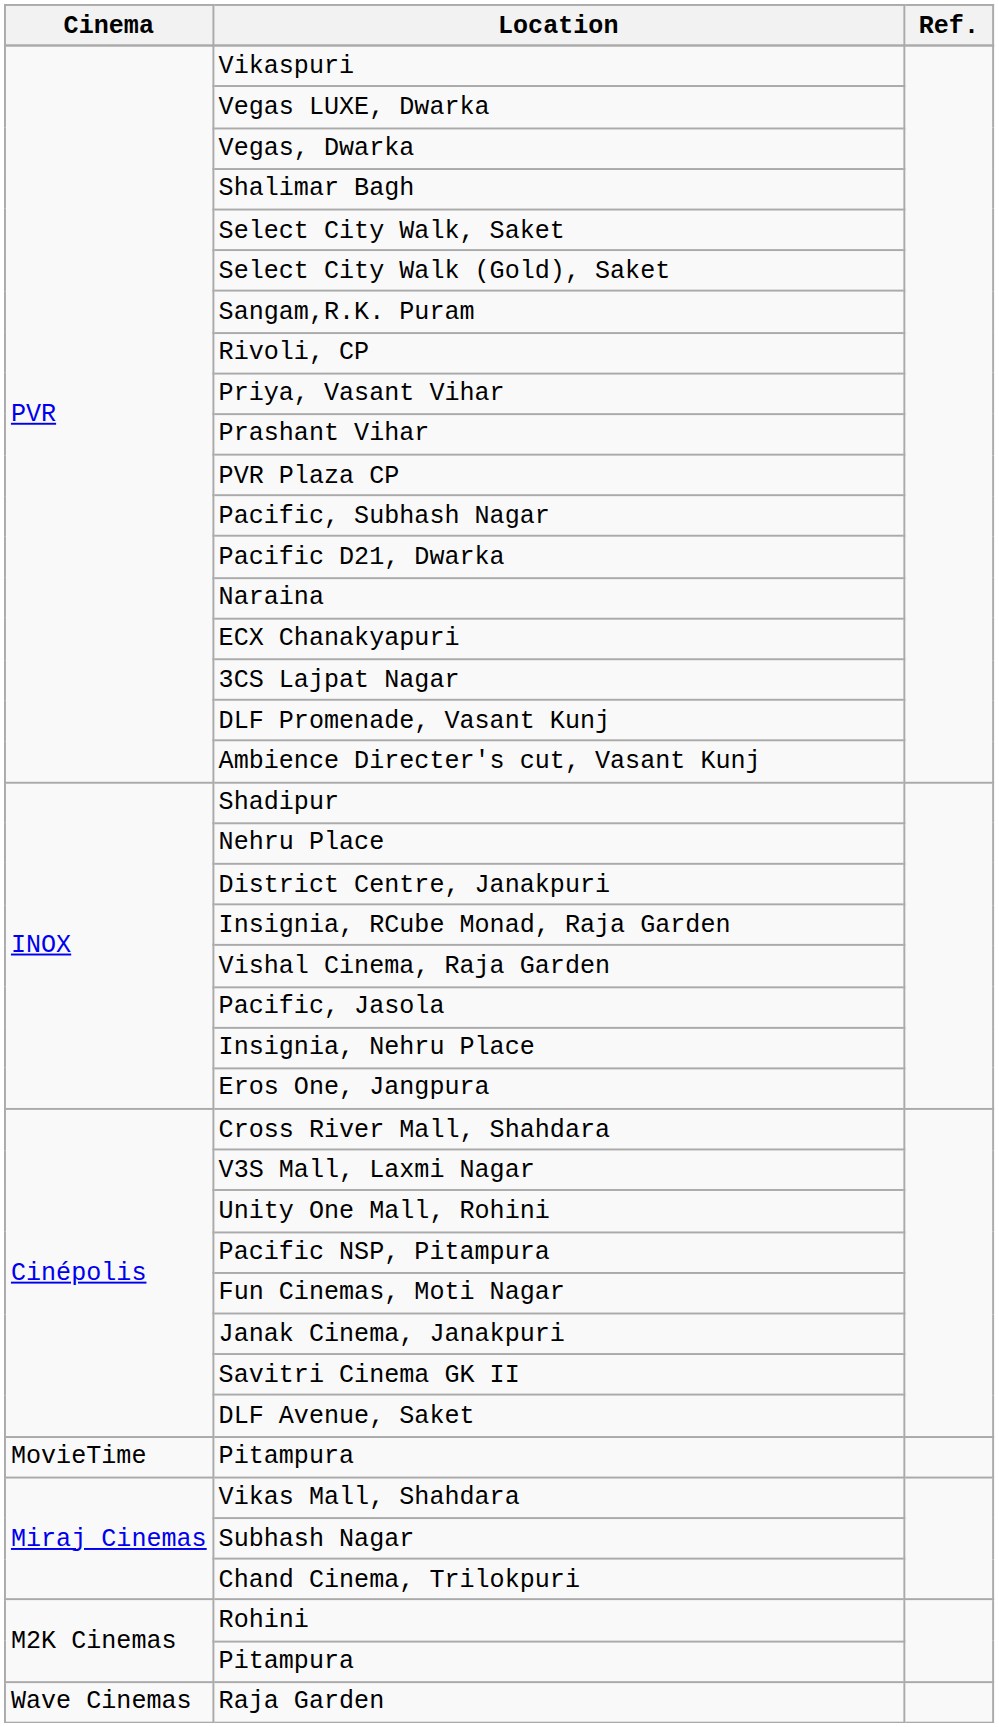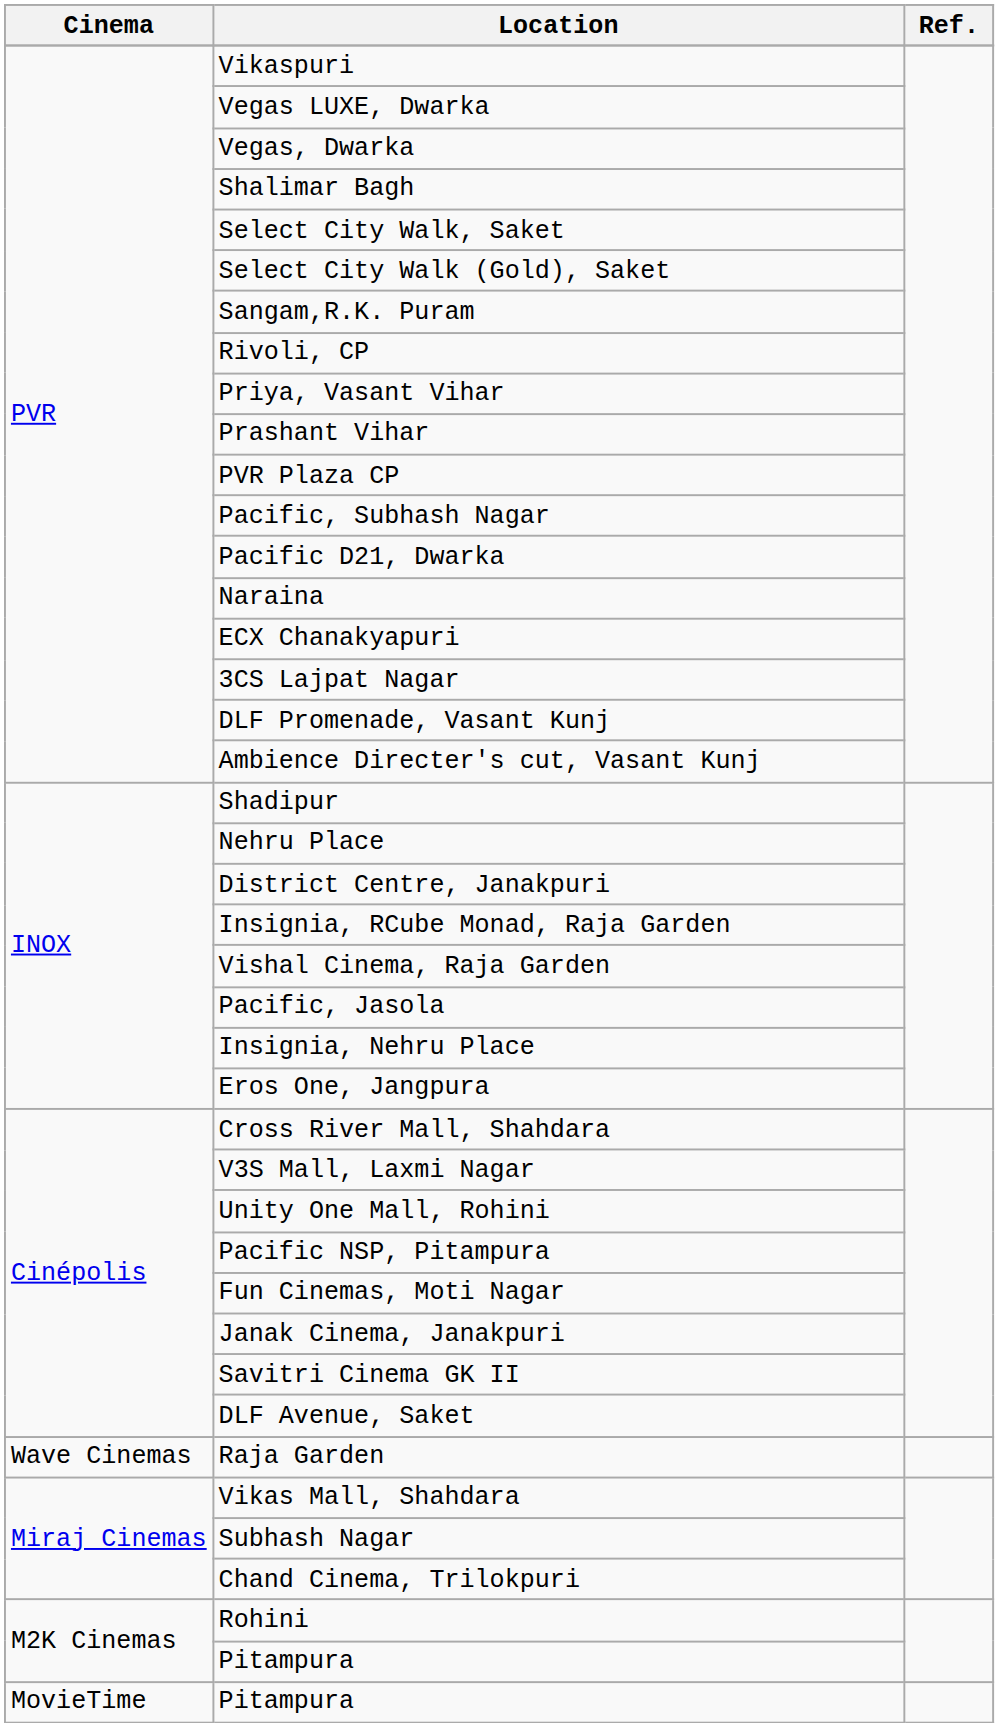rows swapped: MovieTime / Pitampura <-> Raja Garden
